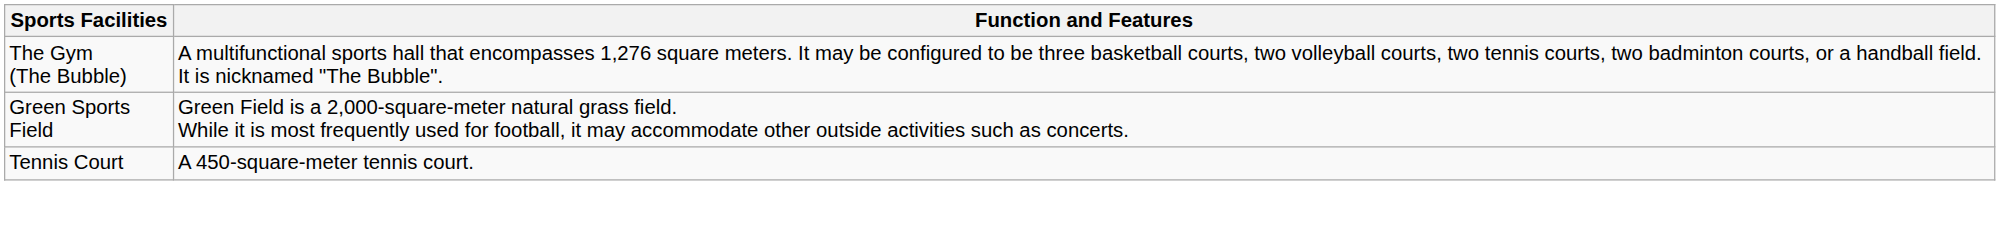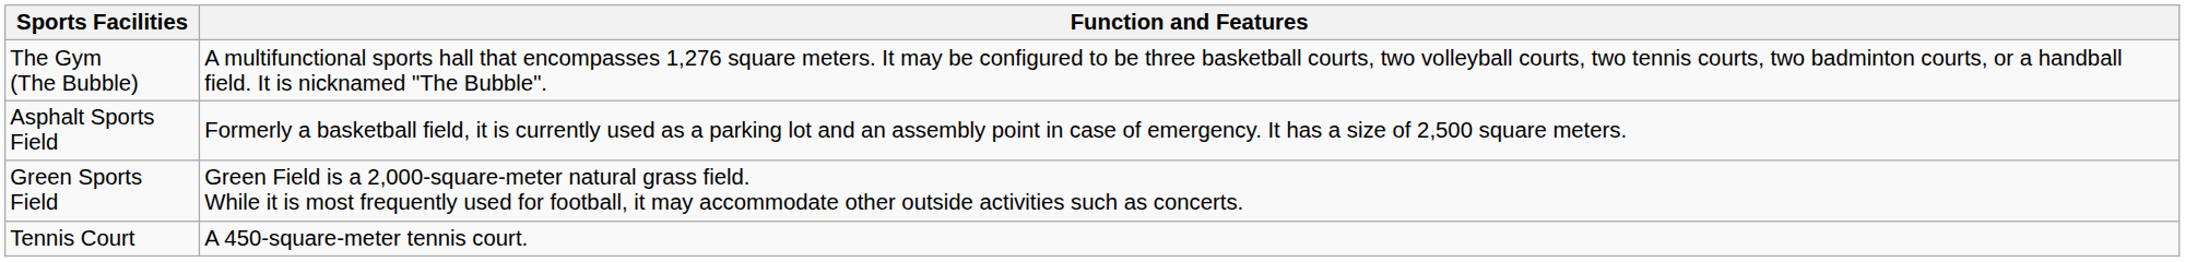+ row: Asphalt Sports Field | Formerly a basketball field, it is currently used as a parking lot and an assembly point in case of emergency. It has a size of 2,500 square meters.
